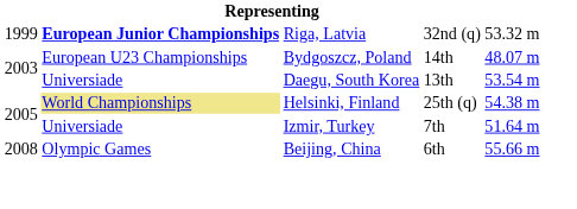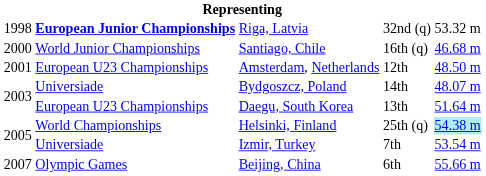Riga, Latvia | column 1: 1999 -> 1998
+ row: 2000 | World Junior Championships | Santiago, Chile | 16th (q) | 46.68 m
+ row: 2001 | European U23 Championships | Amsterdam, Netherlands | 12th | 48.50 m
Bydgoszcz, Poland | column 2: European U23 Championships -> Universiade
Daegu, South Korea | column 2: Universiade -> European U23 Championships
Daegu, South Korea | column 5: 53.54 m -> 51.64 m
Helsinki, Finland | column 2: khaki background -> no background
Helsinki, Finland | column 5: no background -> paleturquoise background
Izmir, Turkey | column 5: 51.64 m -> 53.54 m
Beijing, China | column 1: 2008 -> 2007
